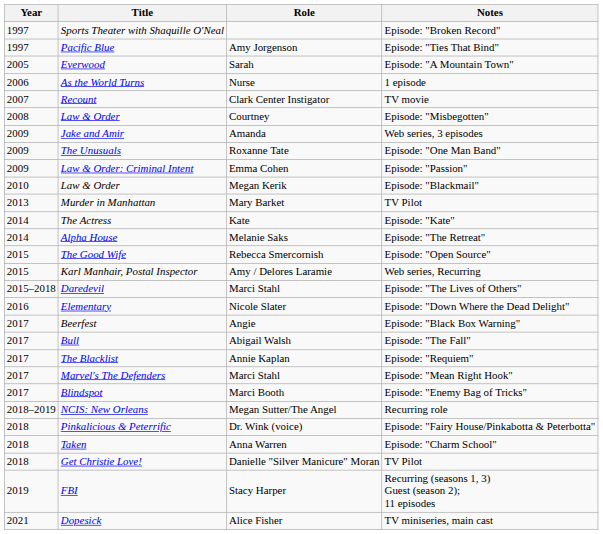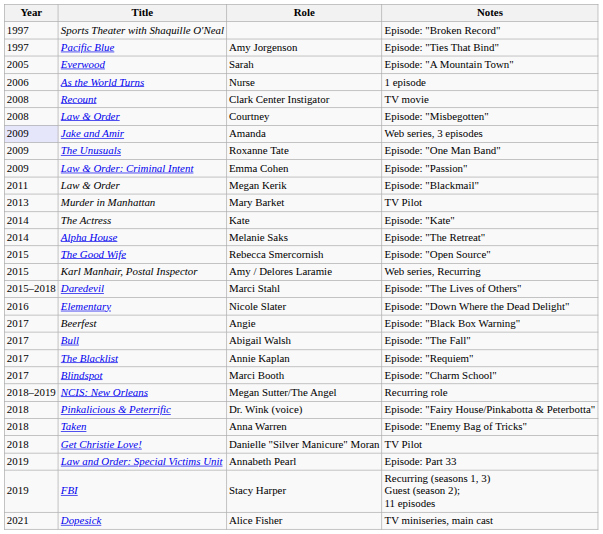Recount | Year: 2007 -> 2008
Jake and Amir | Year: no background -> lavender background
Law & Order / Megan Kerik | Year: 2010 -> 2011
- row: 2017 | Marvel's The Defenders | Marci Stahl | Episode: "Mean Right Hook"
Blindspot | Notes: Episode: "Enemy Bag of Tricks" -> Episode: "Charm School"
Taken | Notes: Episode: "Charm School" -> Episode: "Enemy Bag of Tricks"
+ row: 2019 | Law and Order: Special Victims Unit | Annabeth Pearl | Episode: Part 33
